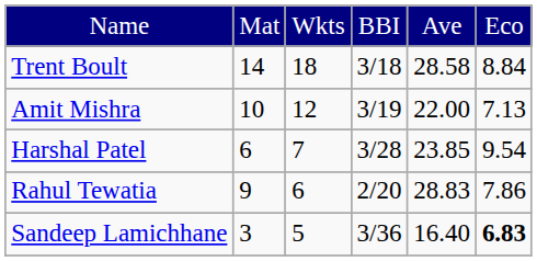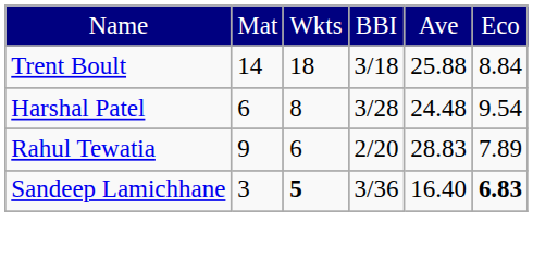Trent Boult | column 5: 28.58 -> 25.88
- row: Amit Mishra | 10 | 12 | 3/19 | 22.00 | 7.13
Harshal Patel | column 3: 7 -> 8
Harshal Patel | column 5: 23.85 -> 24.48
Rahul Tewatia | column 6: 7.86 -> 7.89
Sandeep Lamichhane | column 3: normal -> bold
